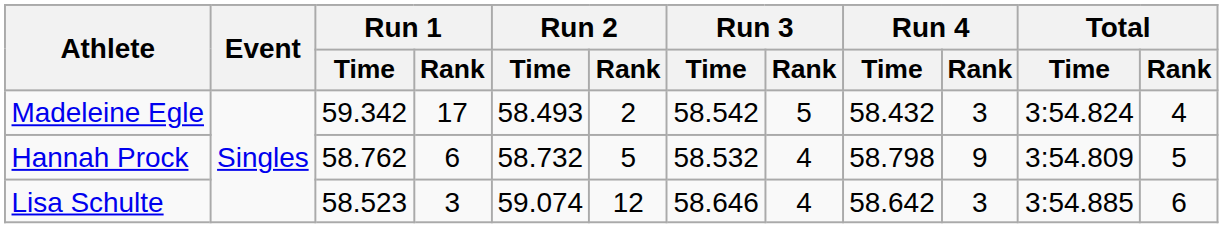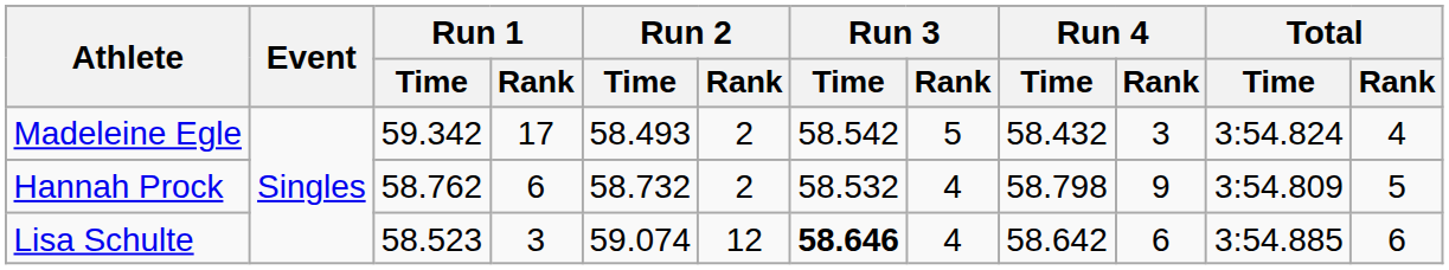Hannah Prock | Run 2 / Rank: 5 -> 2
Lisa Schulte | Run 3 / Time: normal -> bold
Lisa Schulte | Run 4 / Rank: 3 -> 6
